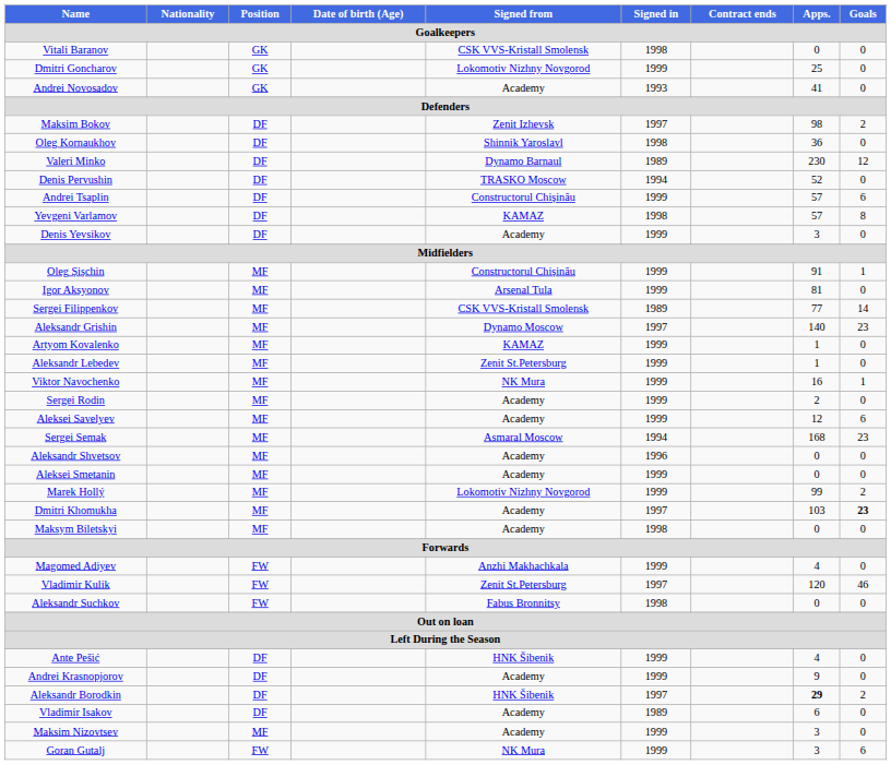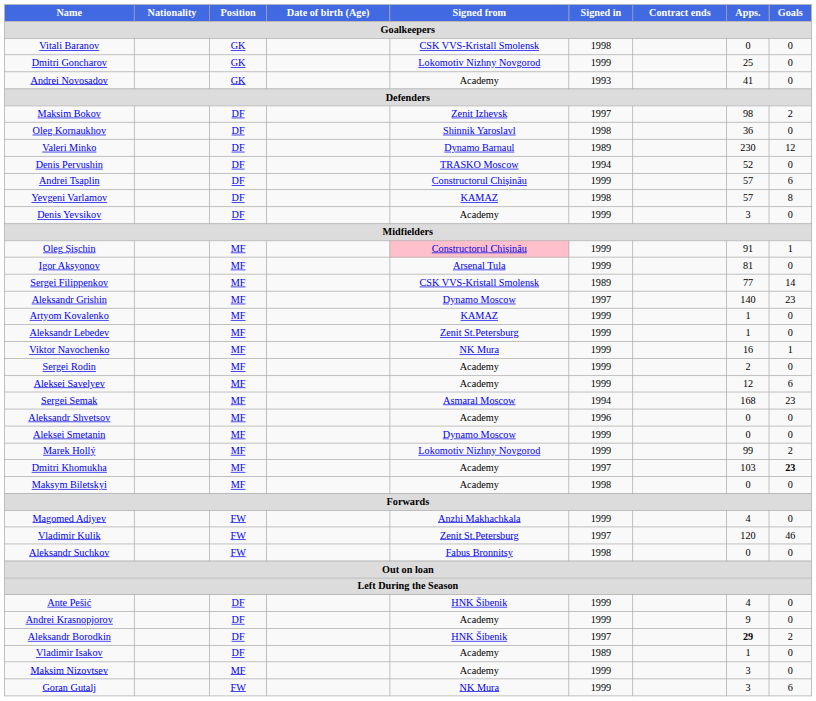Oleg Șișchin | Signed from: no background -> pink background
Aleksei Smetanin | Signed from: Academy -> Dynamo Moscow
Vladimir Isakov | Apps.: 6 -> 1
